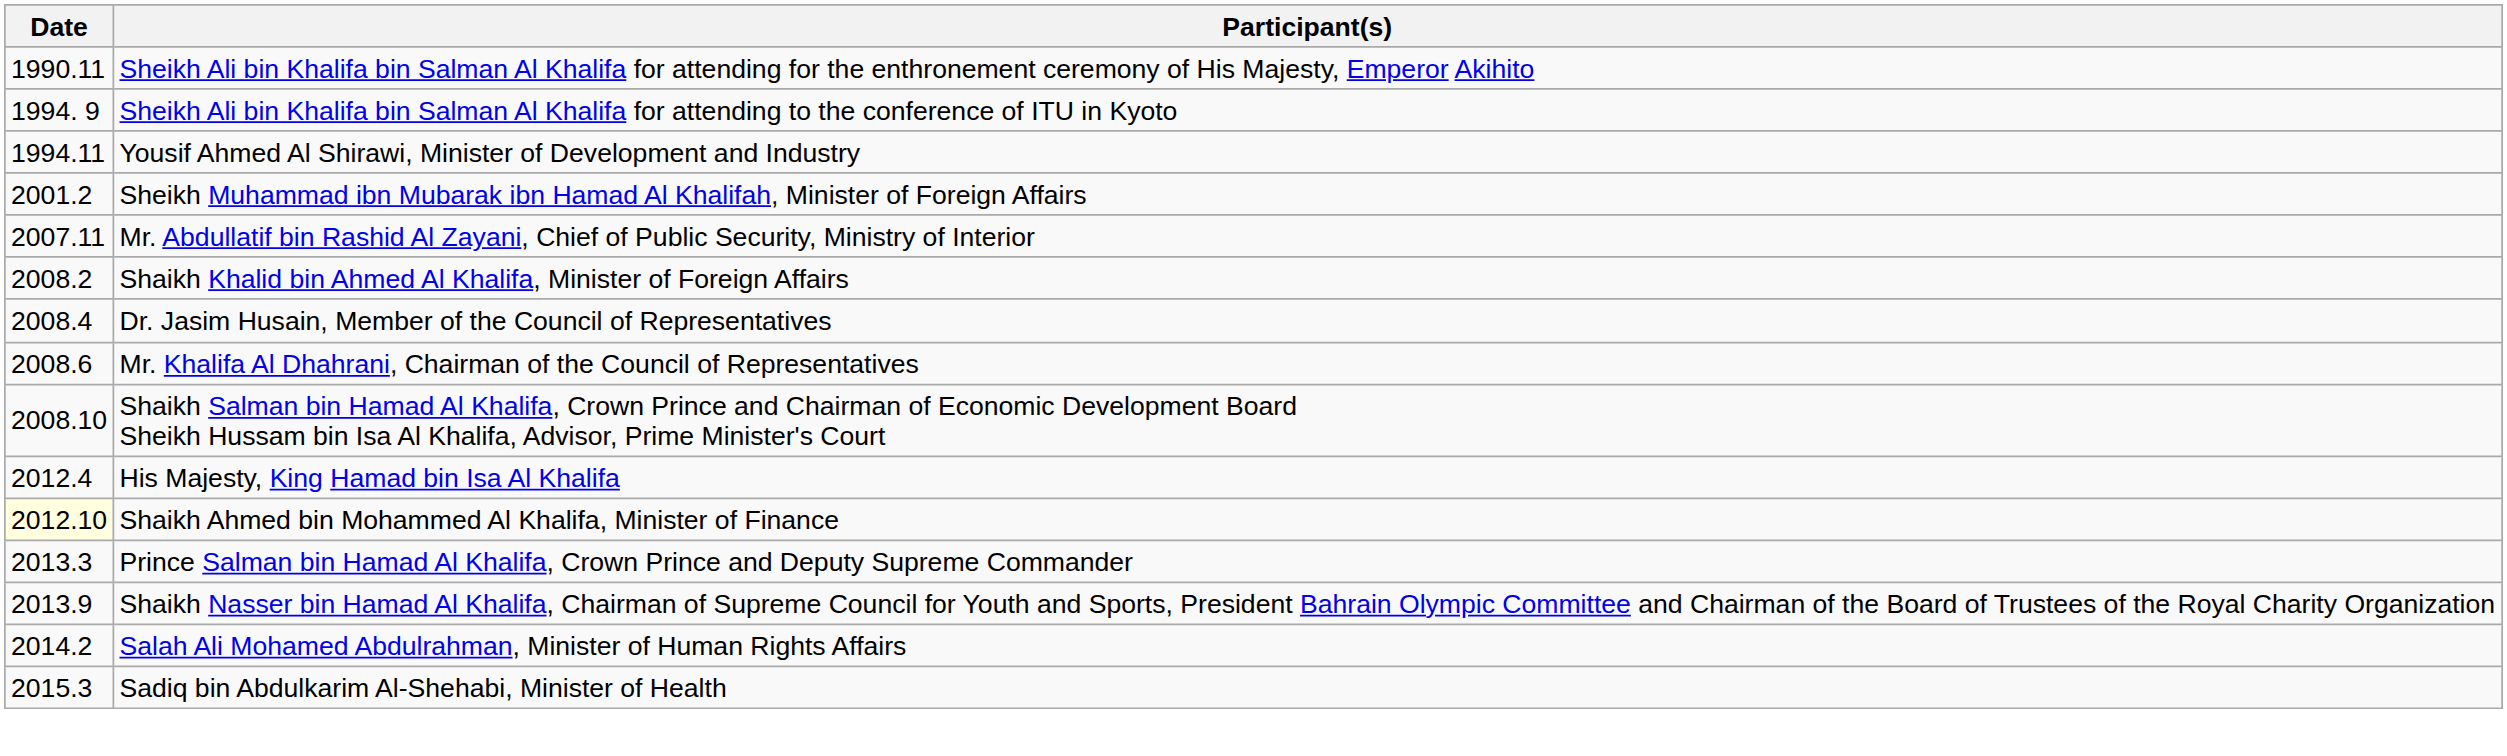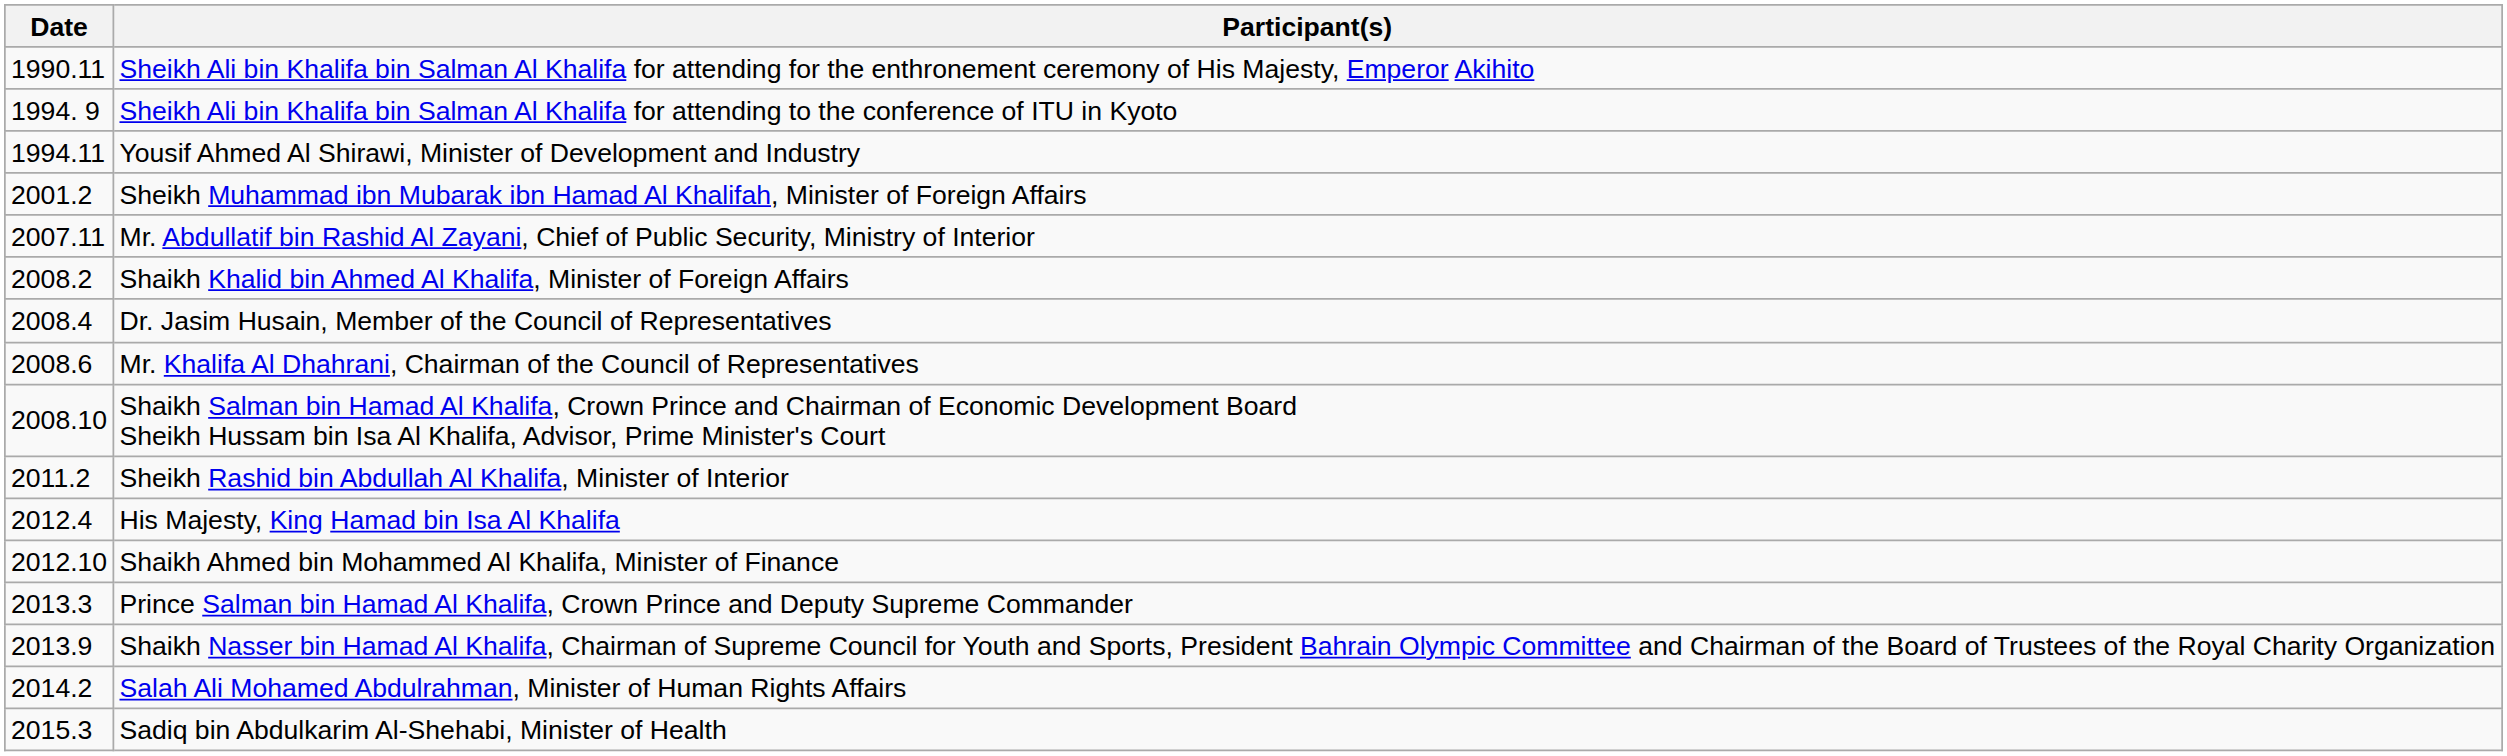+ row: 2011.2 | Sheikh Rashid bin Abdullah Al Khalifa, Minister of Interior
Shaikh Ahmed bin Mohammed Al Khalifa, Minister of Finance | Date: lightyellow background -> no background
